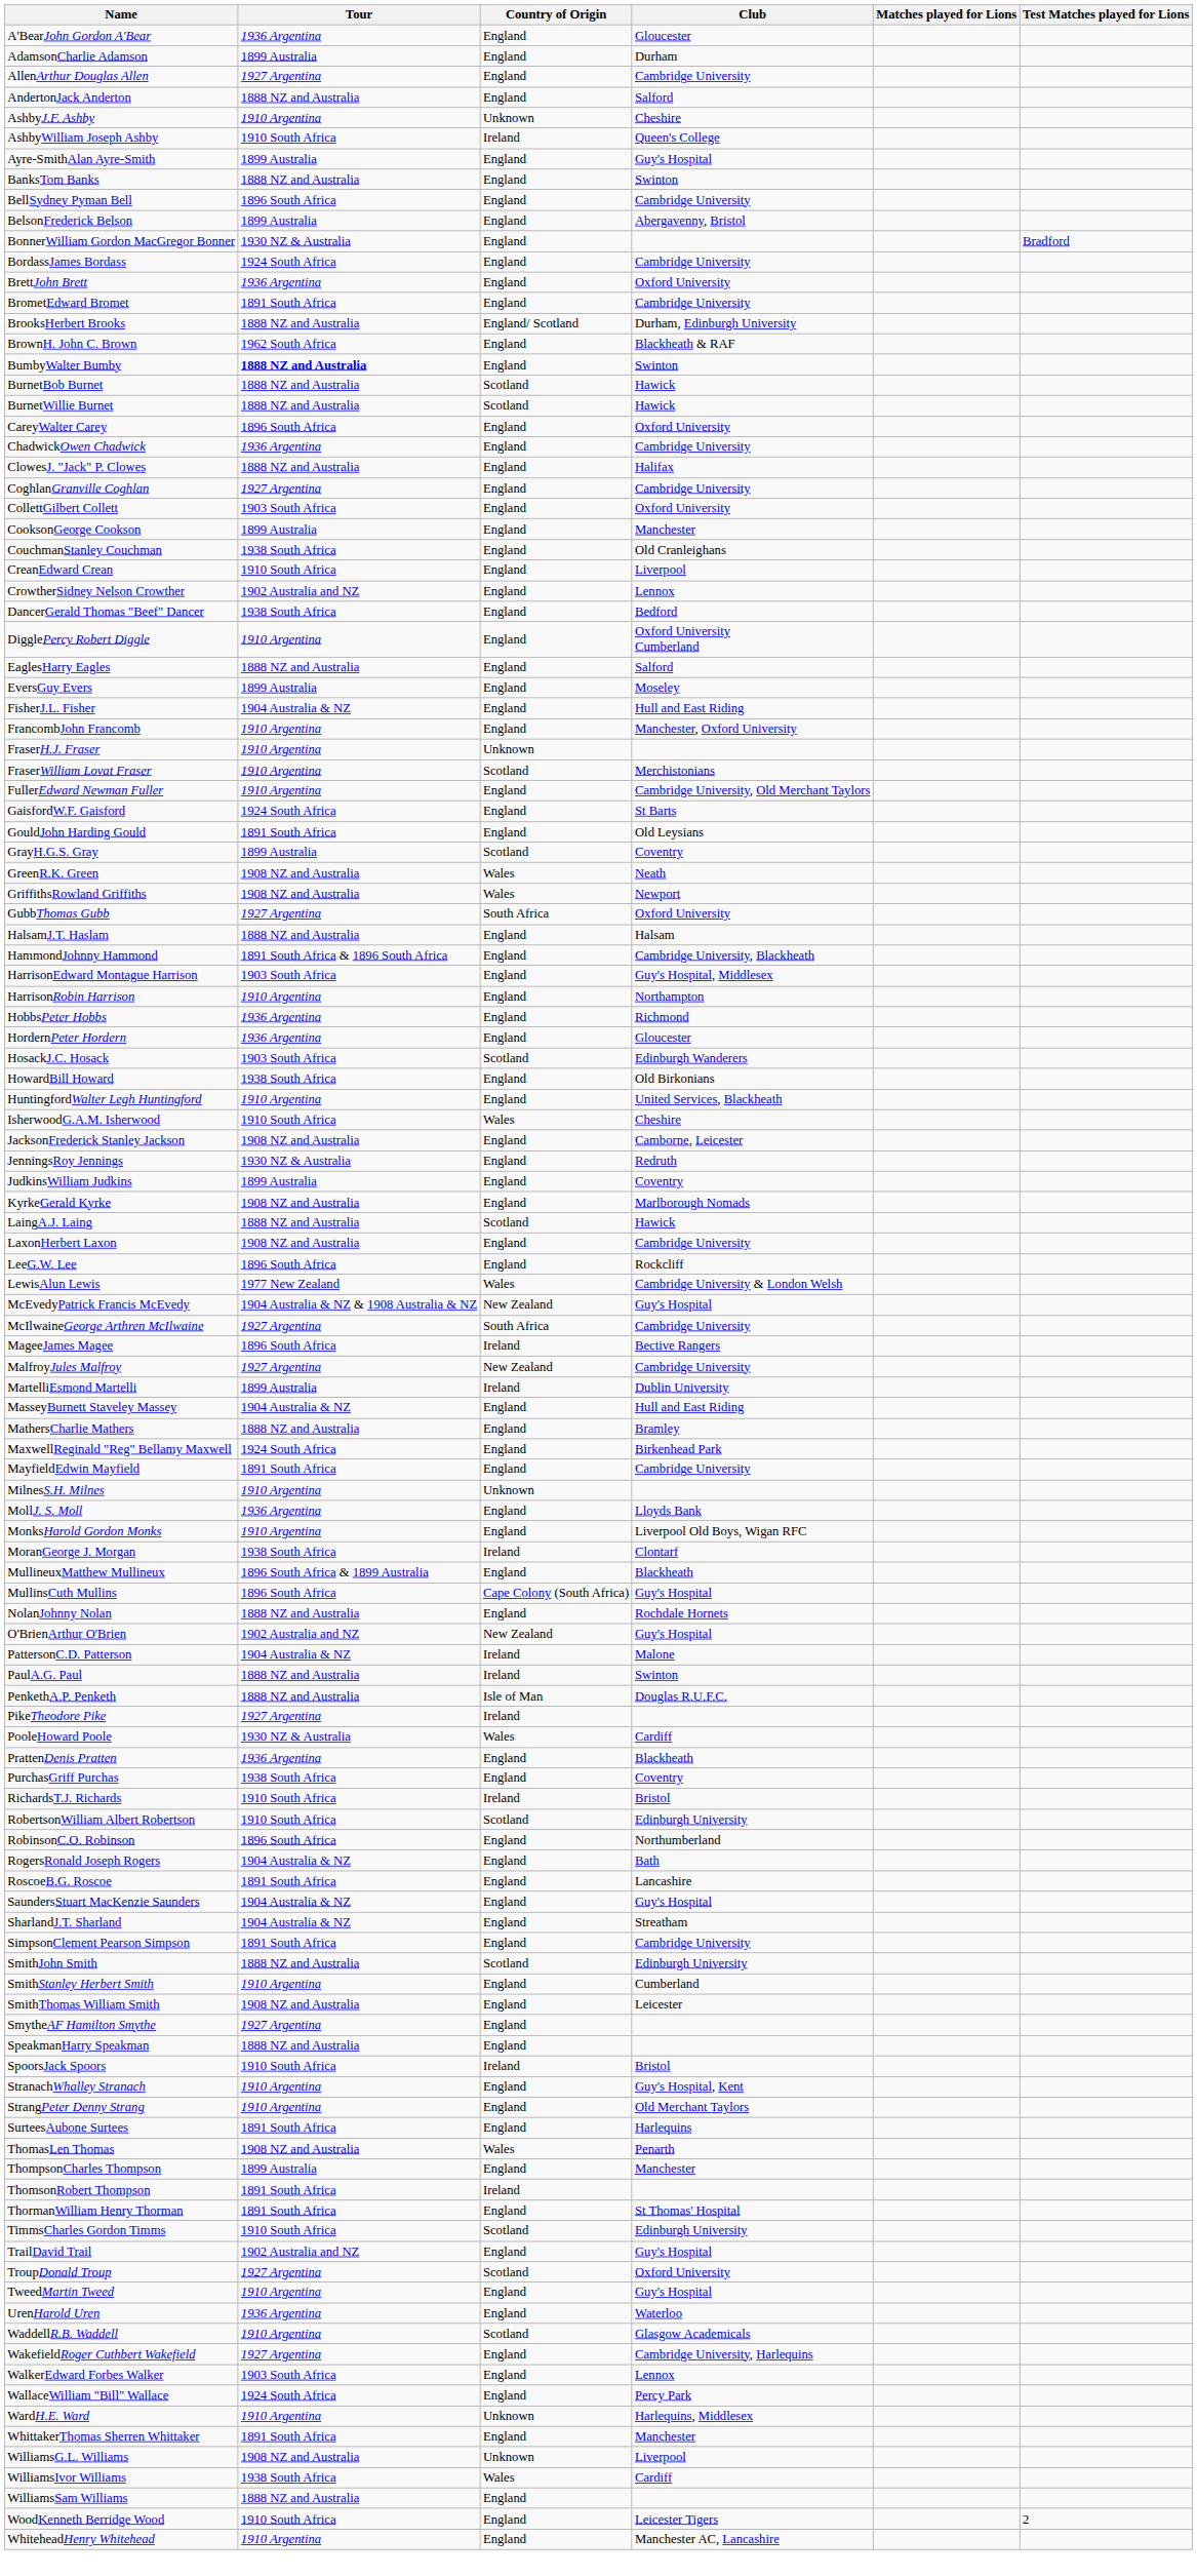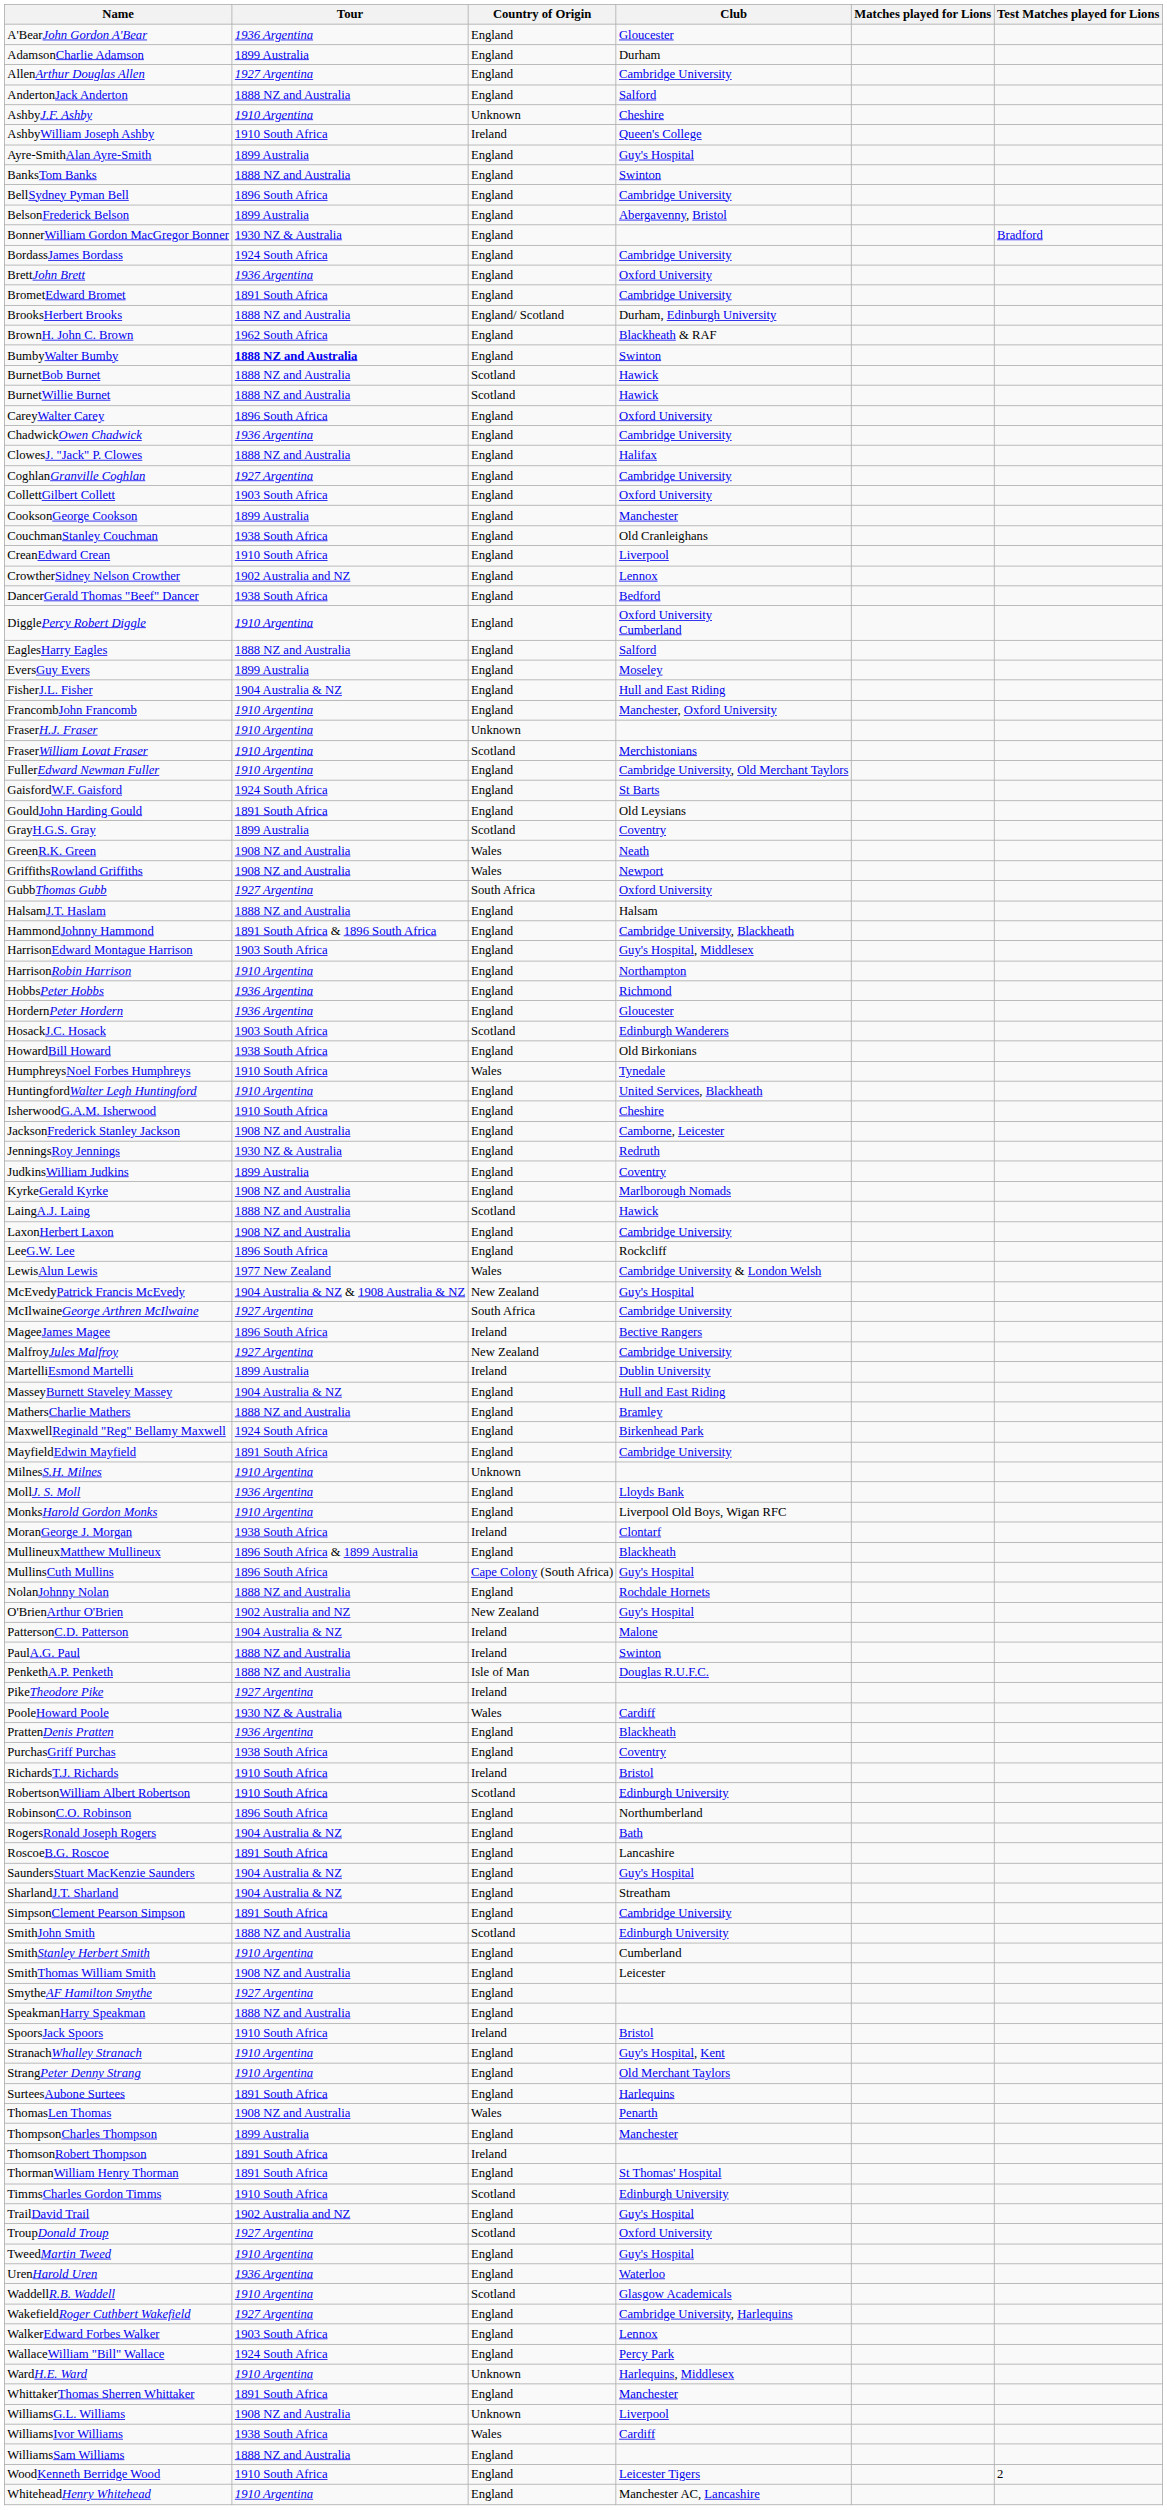+ row: HumphreysNoel Forbes Humphreys | 1910 South Africa | Wales | Tynedale
IsherwoodG.A.M. Isherwood | Country of Origin: Wales -> England
